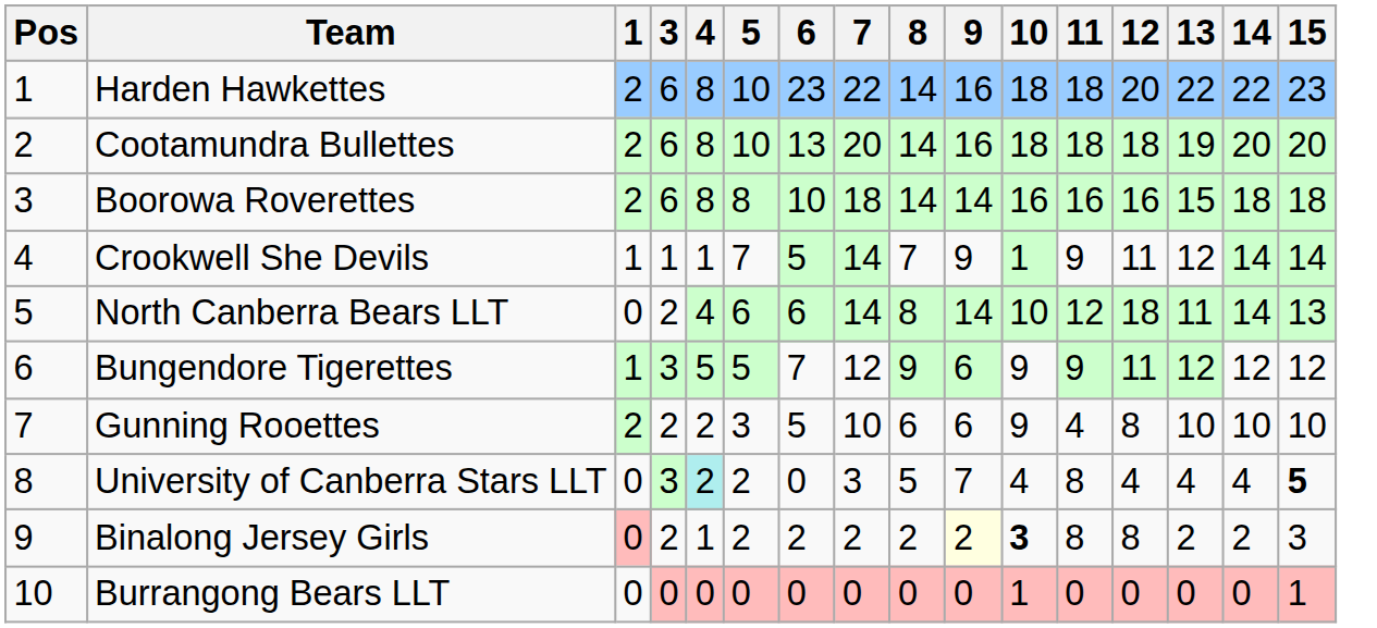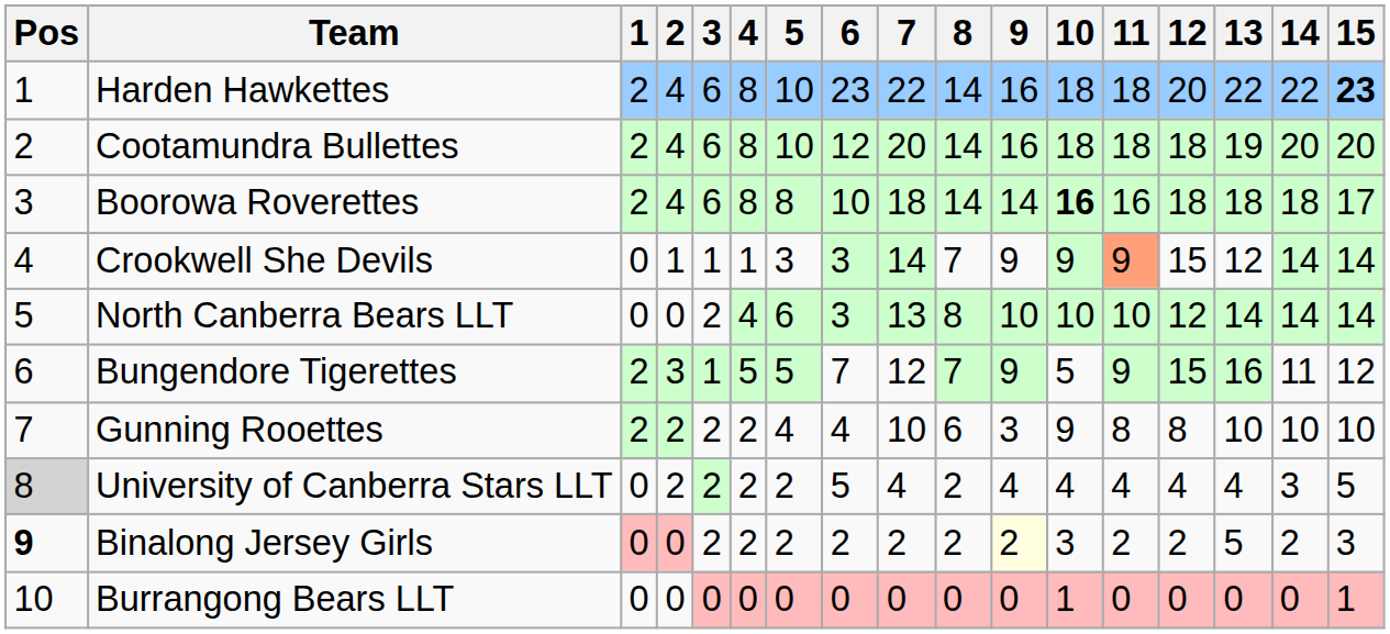+ column: 2 | 4 | 4 | 4 | 1 | 0 | 3 | 2 | 2 | 0 | 0
Harden Hawkettes | 15: normal -> bold
Cootamundra Bullettes | 6: 13 -> 12
Boorowa Roverettes | 10: normal -> bold
Boorowa Roverettes | 12: 16 -> 18
Boorowa Roverettes | 13: 15 -> 18
Boorowa Roverettes | 15: 18 -> 17
Crookwell She Devils | 1: 1 -> 0
Crookwell She Devils | 5: 7 -> 3
Crookwell She Devils | 6: 5 -> 3
Crookwell She Devils | 10: 1 -> 9
Crookwell She Devils | 11: no background -> lightsalmon background
Crookwell She Devils | 12: 11 -> 15
North Canberra Bears LLT | 6: 6 -> 3
North Canberra Bears LLT | 7: 14 -> 13
North Canberra Bears LLT | 9: 14 -> 10
North Canberra Bears LLT | 11: 12 -> 10
North Canberra Bears LLT | 12: 18 -> 12
North Canberra Bears LLT | 13: 11 -> 14
North Canberra Bears LLT | 15: 13 -> 14
Bungendore Tigerettes | 1: 1 -> 2
Bungendore Tigerettes | 3: 3 -> 1
Bungendore Tigerettes | 8: 9 -> 7
Bungendore Tigerettes | 9: 6 -> 9
Bungendore Tigerettes | 10: 9 -> 5
Bungendore Tigerettes | 12: 11 -> 15
Bungendore Tigerettes | 13: 12 -> 16
Bungendore Tigerettes | 14: 12 -> 11
Gunning Rooettes | 5: 3 -> 4
Gunning Rooettes | 6: 5 -> 4
Gunning Rooettes | 9: 6 -> 3
Gunning Rooettes | 11: 4 -> 8
University of Canberra Stars LLT | Pos: no background -> lightgrey background
University of Canberra Stars LLT | 3: 3 -> 2
University of Canberra Stars LLT | 4: paleturquoise background -> no background
University of Canberra Stars LLT | 6: 0 -> 5
University of Canberra Stars LLT | 7: 3 -> 4
University of Canberra Stars LLT | 8: 5 -> 2
University of Canberra Stars LLT | 9: 7 -> 4
University of Canberra Stars LLT | 11: 8 -> 4
University of Canberra Stars LLT | 14: 4 -> 3
University of Canberra Stars LLT | 15: bold -> normal
Binalong Jersey Girls | Pos: normal -> bold
Binalong Jersey Girls | 4: 1 -> 2
Binalong Jersey Girls | 10: bold -> normal
Binalong Jersey Girls | 11: 8 -> 2
Binalong Jersey Girls | 12: 8 -> 2
Binalong Jersey Girls | 13: 2 -> 5
